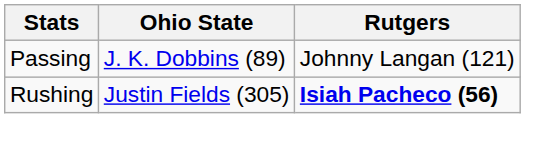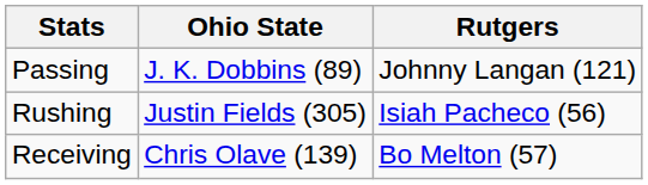Rushing | Rutgers: bold -> normal
+ row: Receiving | Chris Olave (139) | Bo Melton (57)
